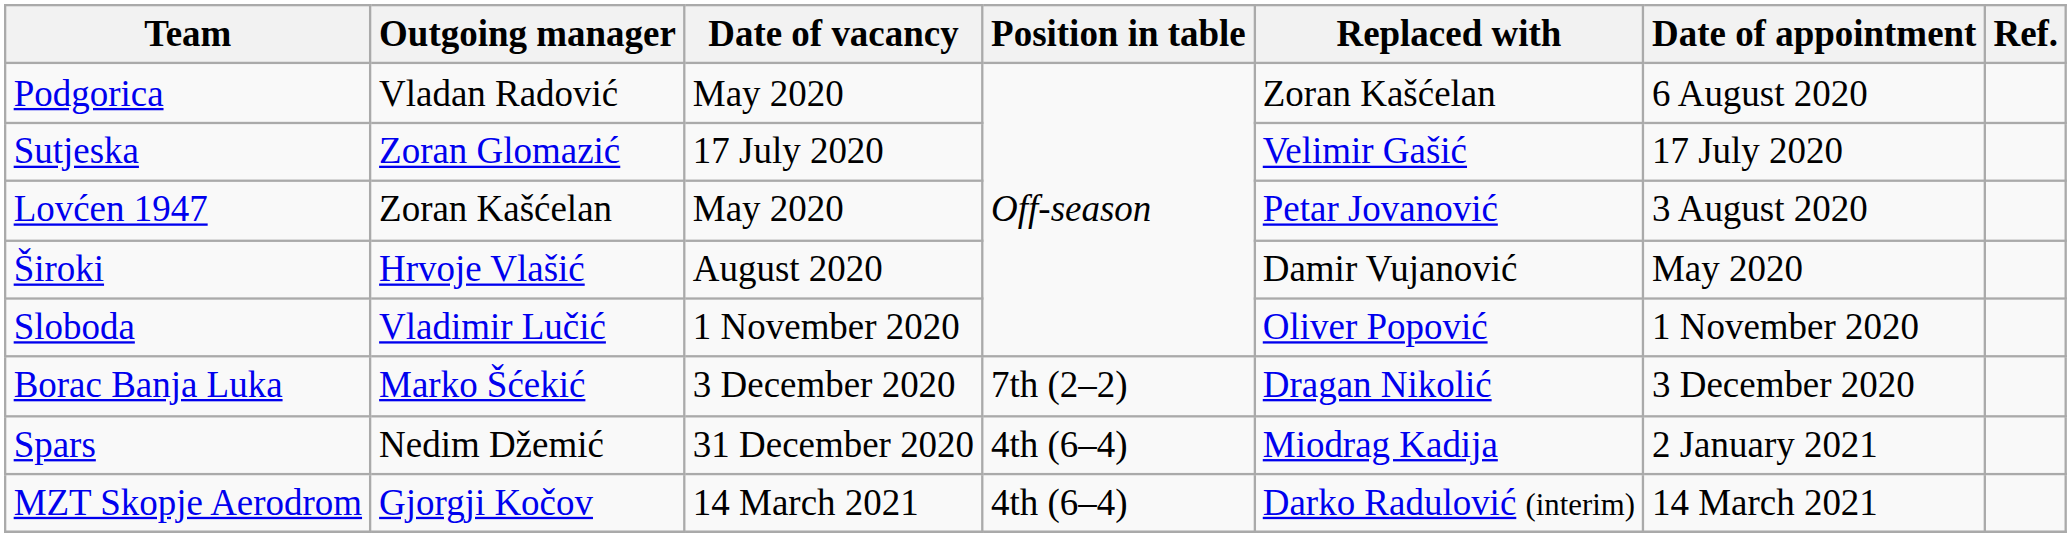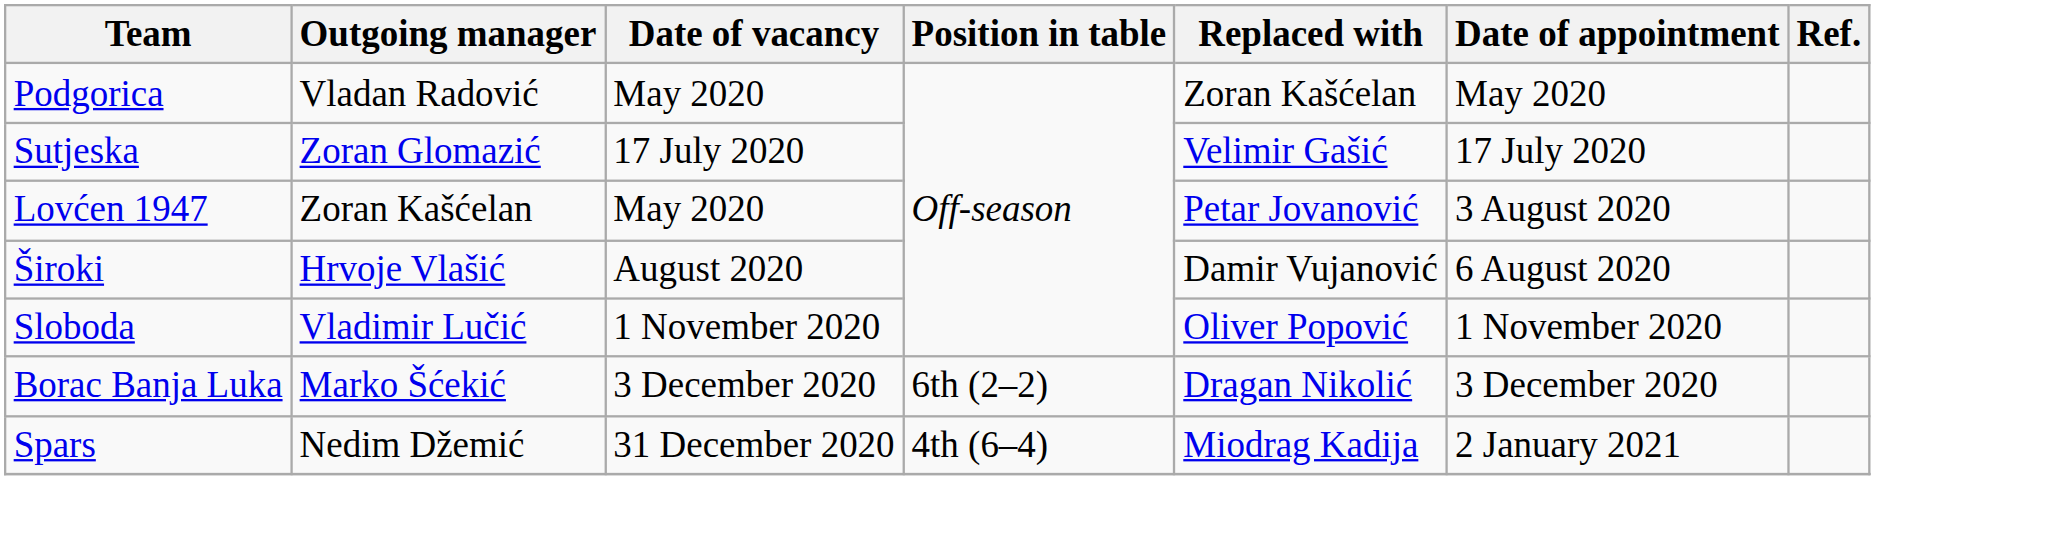Podgorica | Date of appointment: 6 August 2020 -> May 2020
Široki | Date of appointment: May 2020 -> 6 August 2020
Borac Banja Luka | Position in table: 7th (2–2) -> 6th (2–2)
- row: MZT Skopje Aerodrom | Gjorgji Kočov | 14 March 2021 | 4th (6–4) | Darko Radulović (interim) | 14 March 2021
